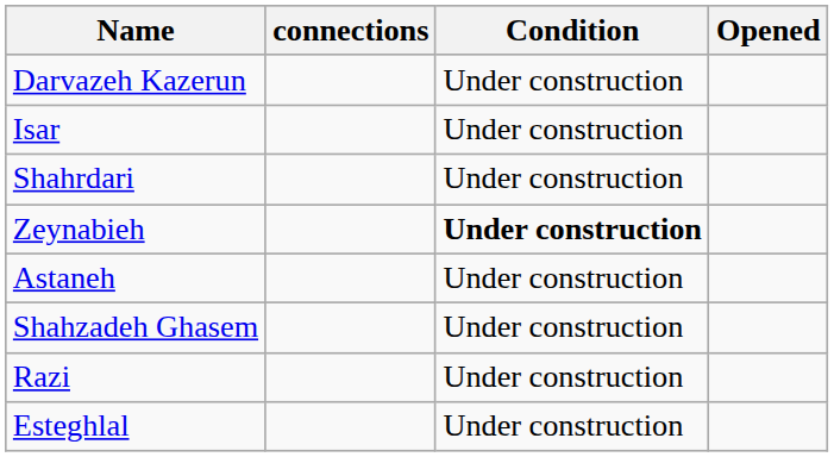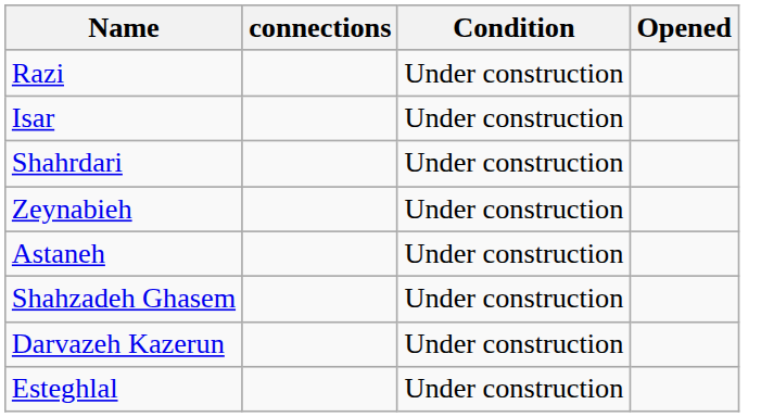rows swapped: Razi <-> Darvazeh Kazerun
Zeynabieh | Condition: bold -> normal
